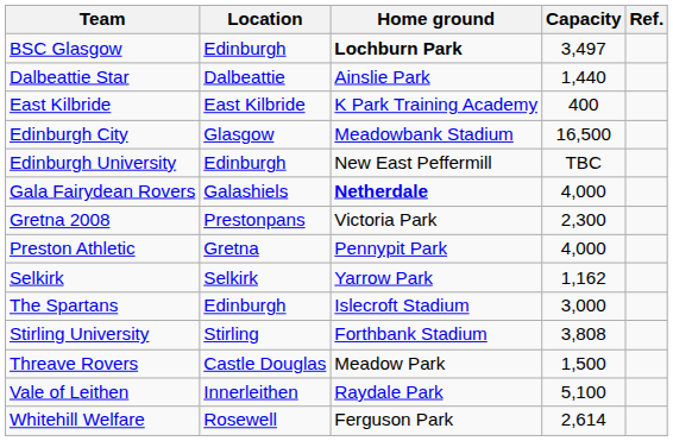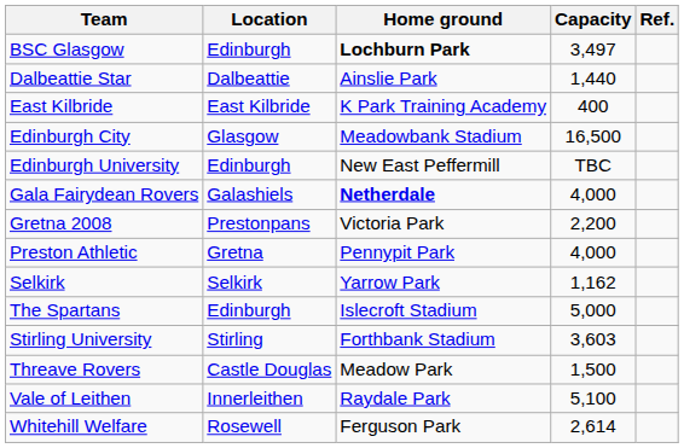Gretna 2008 | Capacity: 2,300 -> 2,200
The Spartans | Capacity: 3,000 -> 5,000
Stirling University | Capacity: 3,808 -> 3,603
